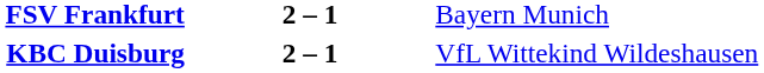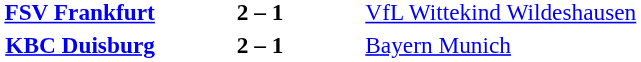FSV Frankfurt | column 3: Bayern Munich -> VfL Wittekind Wildeshausen
KBC Duisburg | column 3: VfL Wittekind Wildeshausen -> Bayern Munich
